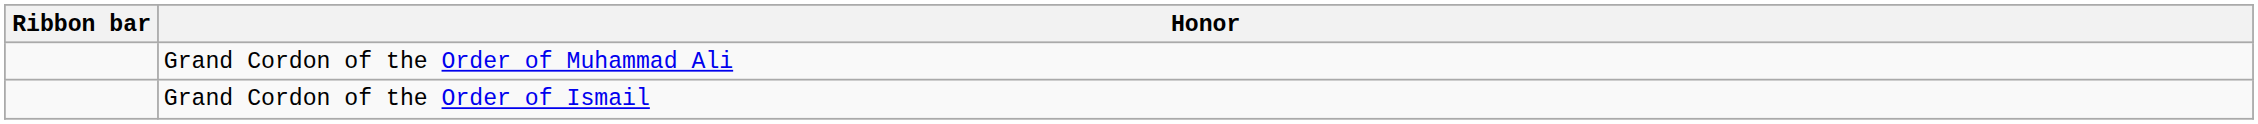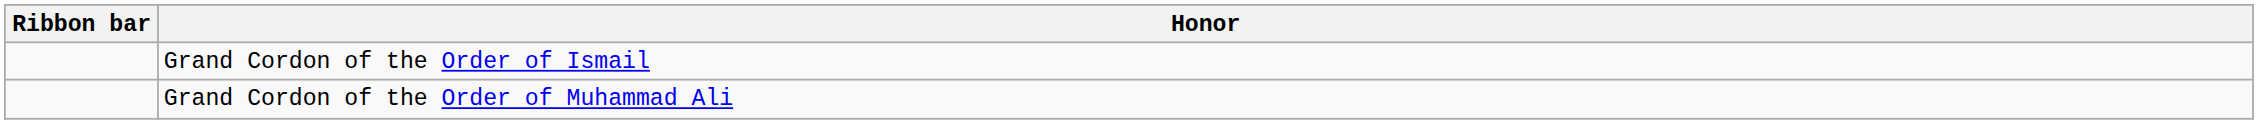rows swapped: Grand Cordon of the Order of Muhammad Ali <-> Grand Cordon of the Order of Ismail
